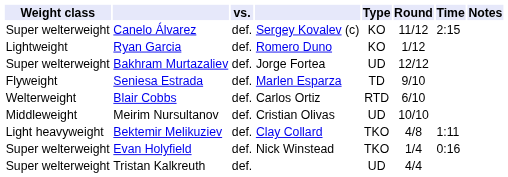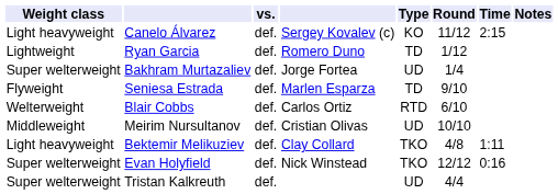Canelo Álvarez | Weight class: Super welterweight -> Light heavyweight
Ryan Garcia | Type: KO -> TD
Bakhram Murtazaliev | Round: 12/12 -> 1/4
Evan Holyfield | Round: 1/4 -> 12/12
